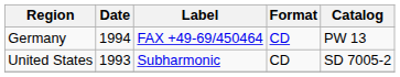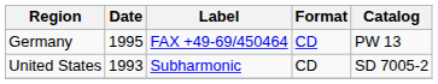Germany | Date: 1994 -> 1995
